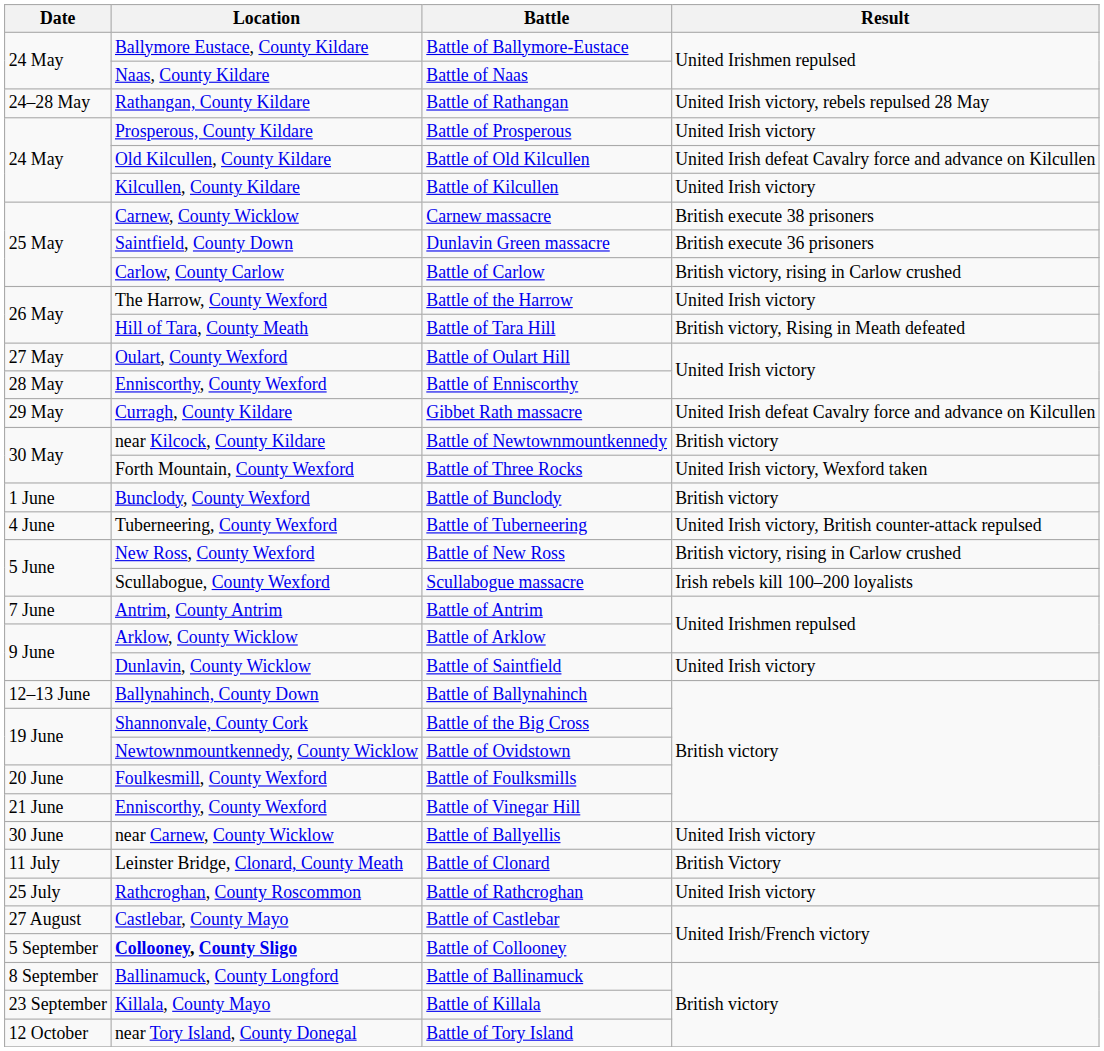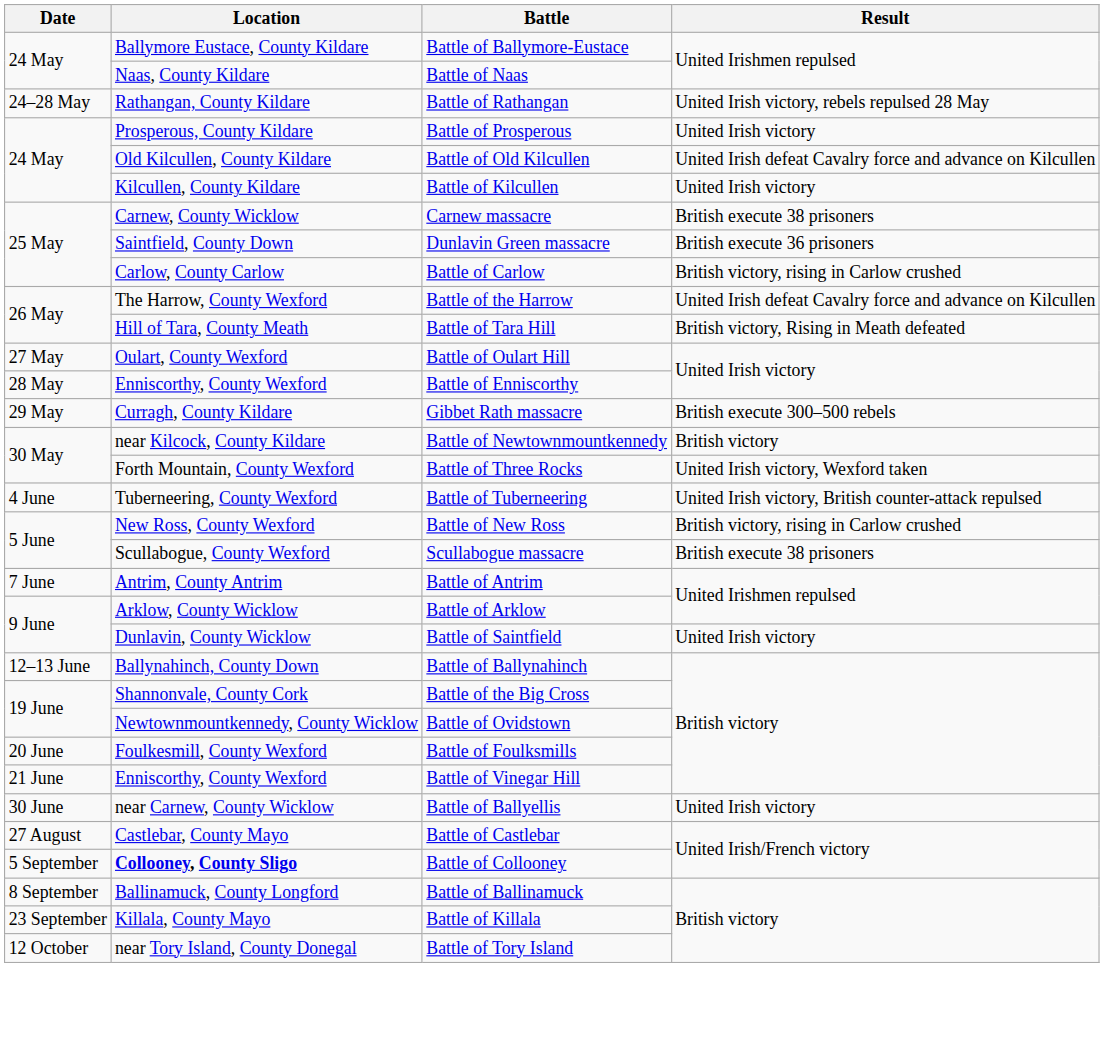Battle of the Harrow | Result: United Irish victory -> United Irish defeat Cavalry force and advance on Kilcullen
Gibbet Rath massacre | Result: United Irish defeat Cavalry force and advance on Kilcullen -> British execute 300–500 rebels
- row: 1 June | Bunclody, County Wexford | Battle of Bunclody | British victory
Scullabogue massacre | Result: Irish rebels kill 100–200 loyalists -> British execute 38 prisoners
- row: 11 July | Leinster Bridge, Clonard, County Meath | Battle of Clonard | British Victory
- row: 25 July | Rathcroghan, County Roscommon | Battle of Rathcroghan | United Irish victory
